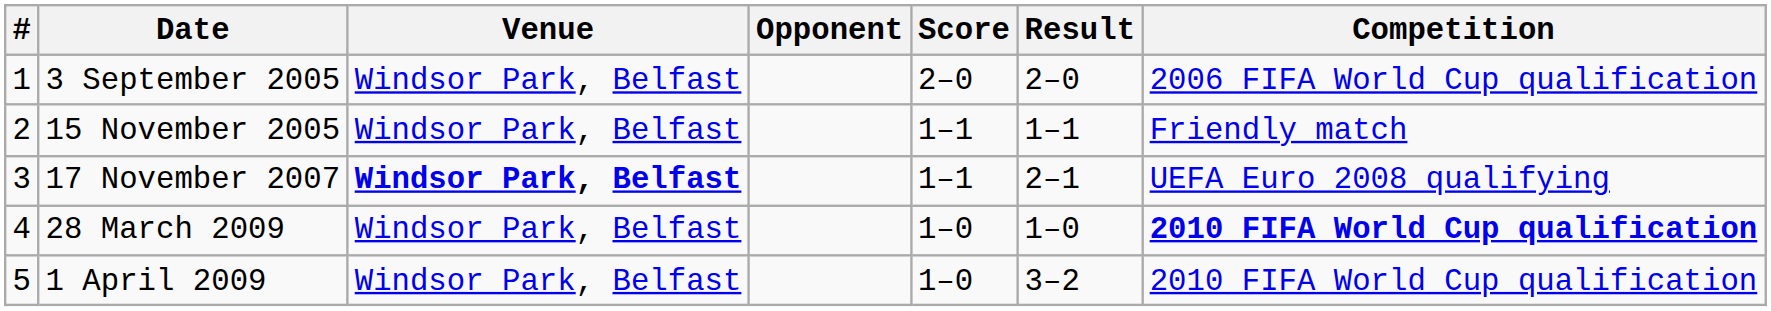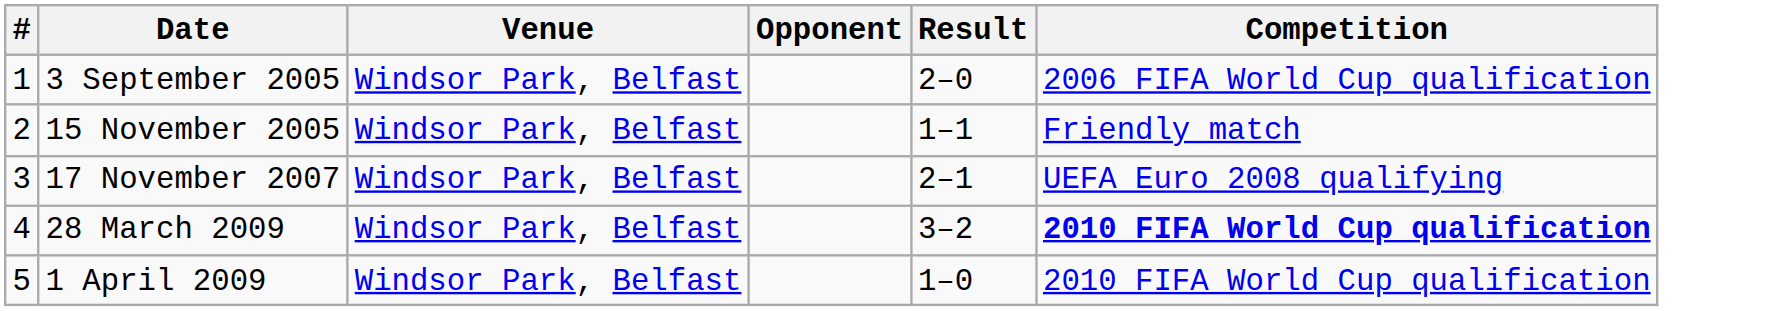- column: Score | 2–0 | 1–1 | 1–1 | 1–0 | 1–0
17 November 2007 | Venue: bold -> normal
28 March 2009 | Result: 1–0 -> 3–2
1 April 2009 | Result: 3–2 -> 1–0
